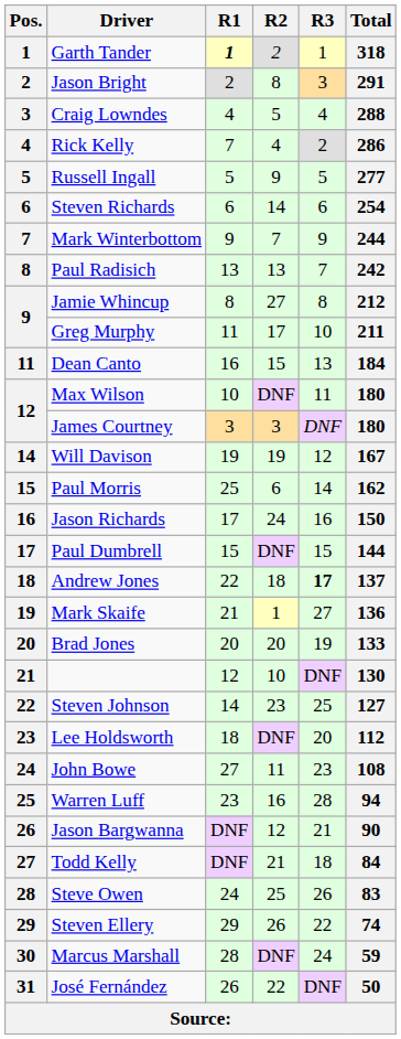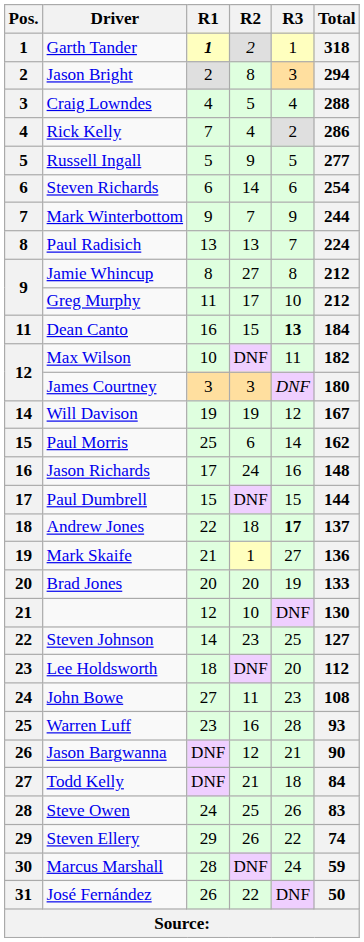Jason Bright | Total: 291 -> 294
Paul Radisich | Total: 242 -> 224
Greg Murphy | Total: 211 -> 212
Dean Canto | R3: normal -> bold
Max Wilson | Total: 180 -> 182
Jason Richards | Total: 150 -> 148
Warren Luff | Total: 94 -> 93
